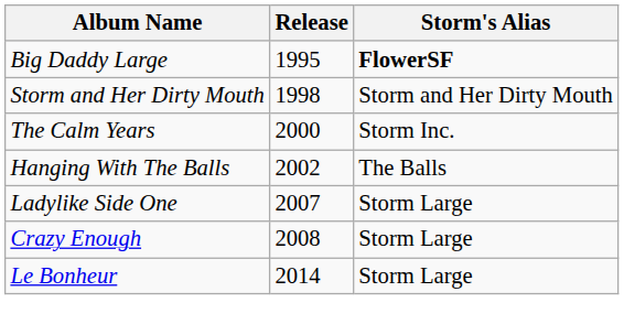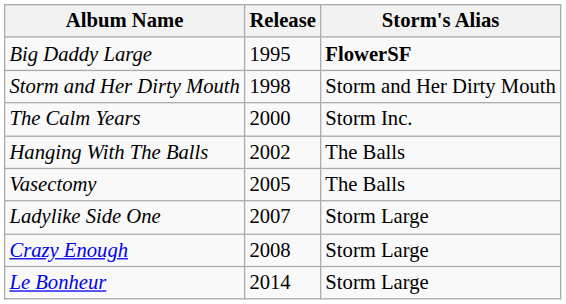+ row: Vasectomy | 2005 | The Balls
